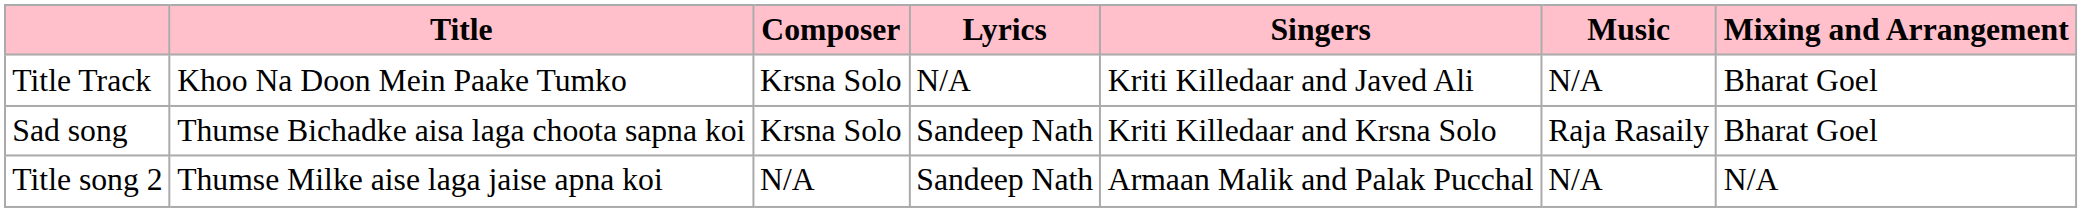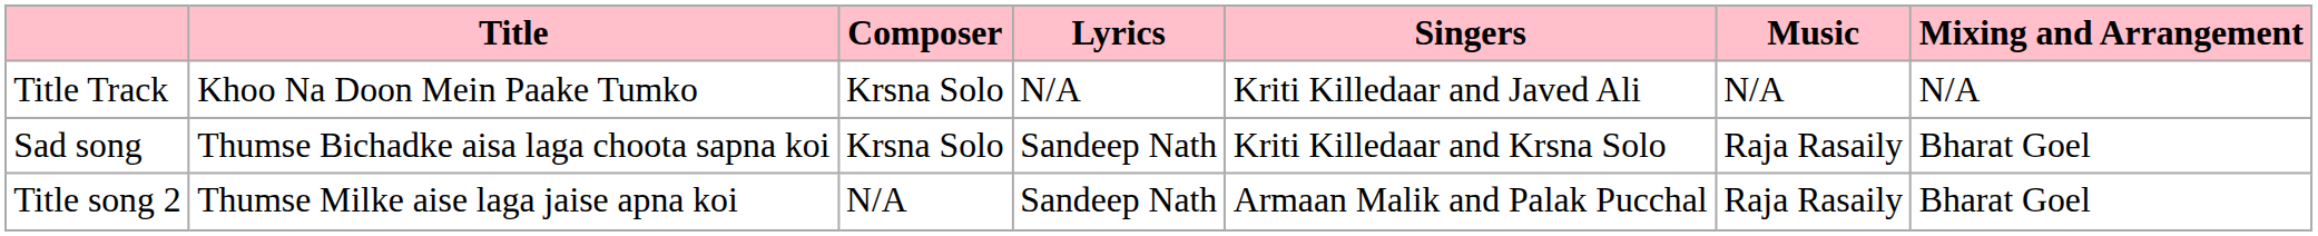Title Track | Mixing and Arrangement: Bharat Goel -> N/A
Title song 2 | Music: N/A -> Raja Rasaily
Title song 2 | Mixing and Arrangement: N/A -> Bharat Goel
